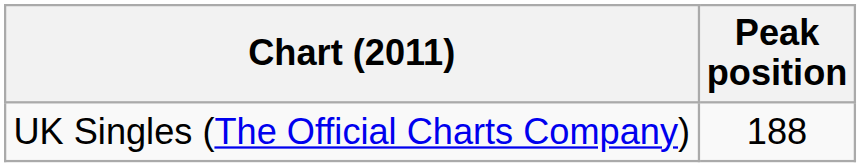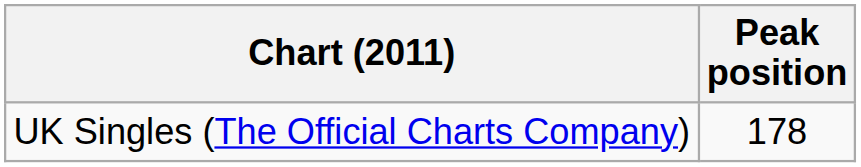UK Singles (The Official Charts Company) | Peak position: 188 -> 178
